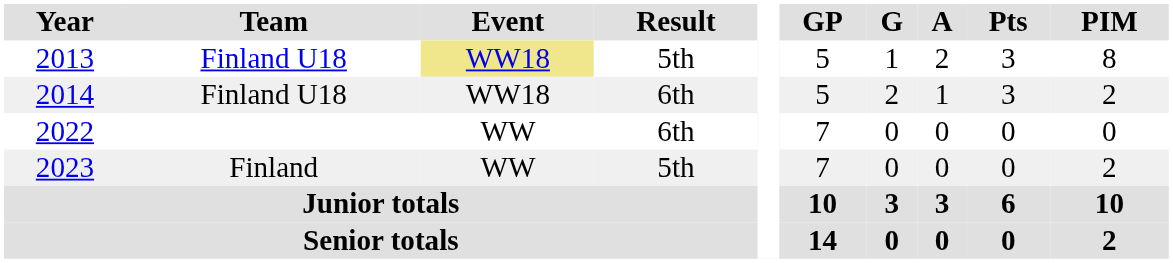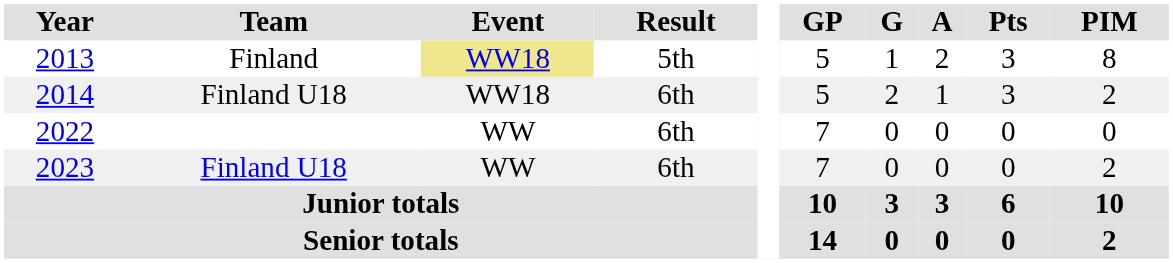2013 | Team: Finland U18 -> Finland
2023 | Team: Finland -> Finland U18
2023 | Result: 5th -> 6th
